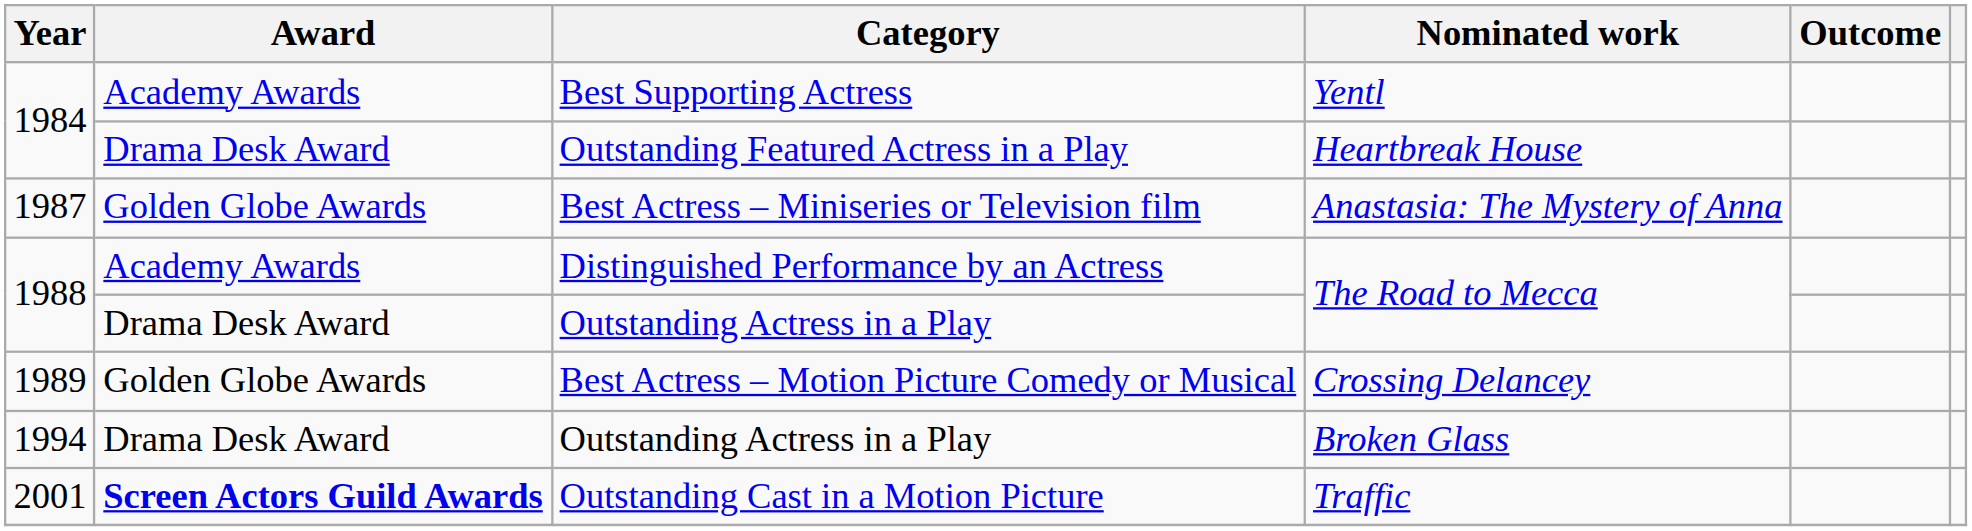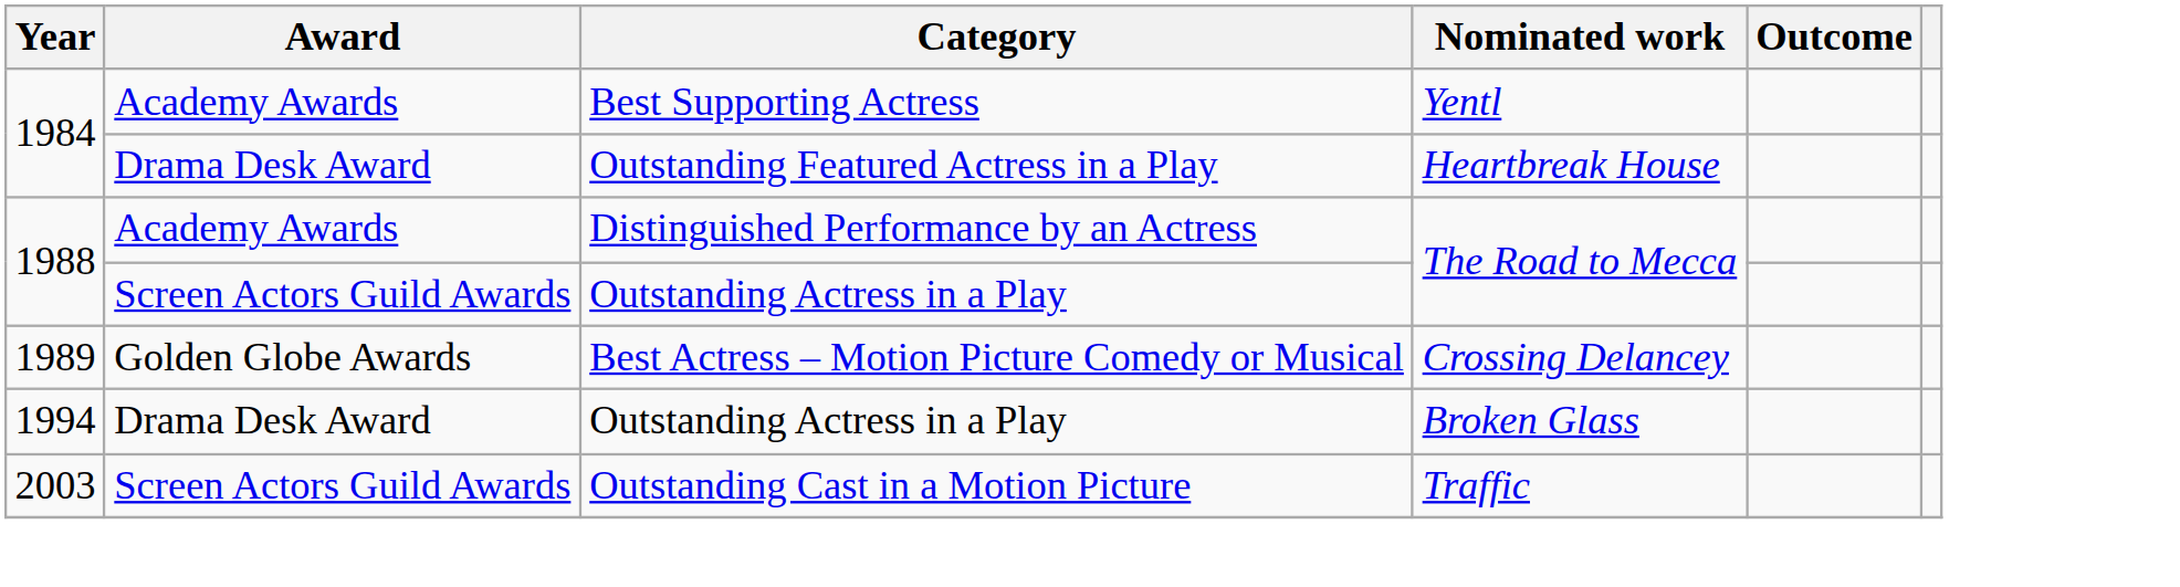- row: 1987 | Golden Globe Awards | Best Actress – Miniseries or Television film | Anastasia: The Mystery of Anna
Outstanding Actress in a Play / The Road to Mecca | Award: Drama Desk Award -> Screen Actors Guild Awards
Outstanding Cast in a Motion Picture | Year: 2001 -> 2003
Outstanding Cast in a Motion Picture | Award: bold -> normal
